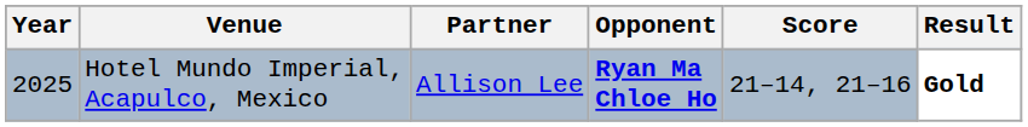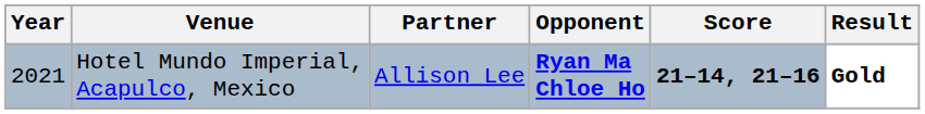Hotel Mundo Imperial, Acapulco, Mexico | Year: 2025 -> 2021
Hotel Mundo Imperial, Acapulco, Mexico | Score: normal -> bold
